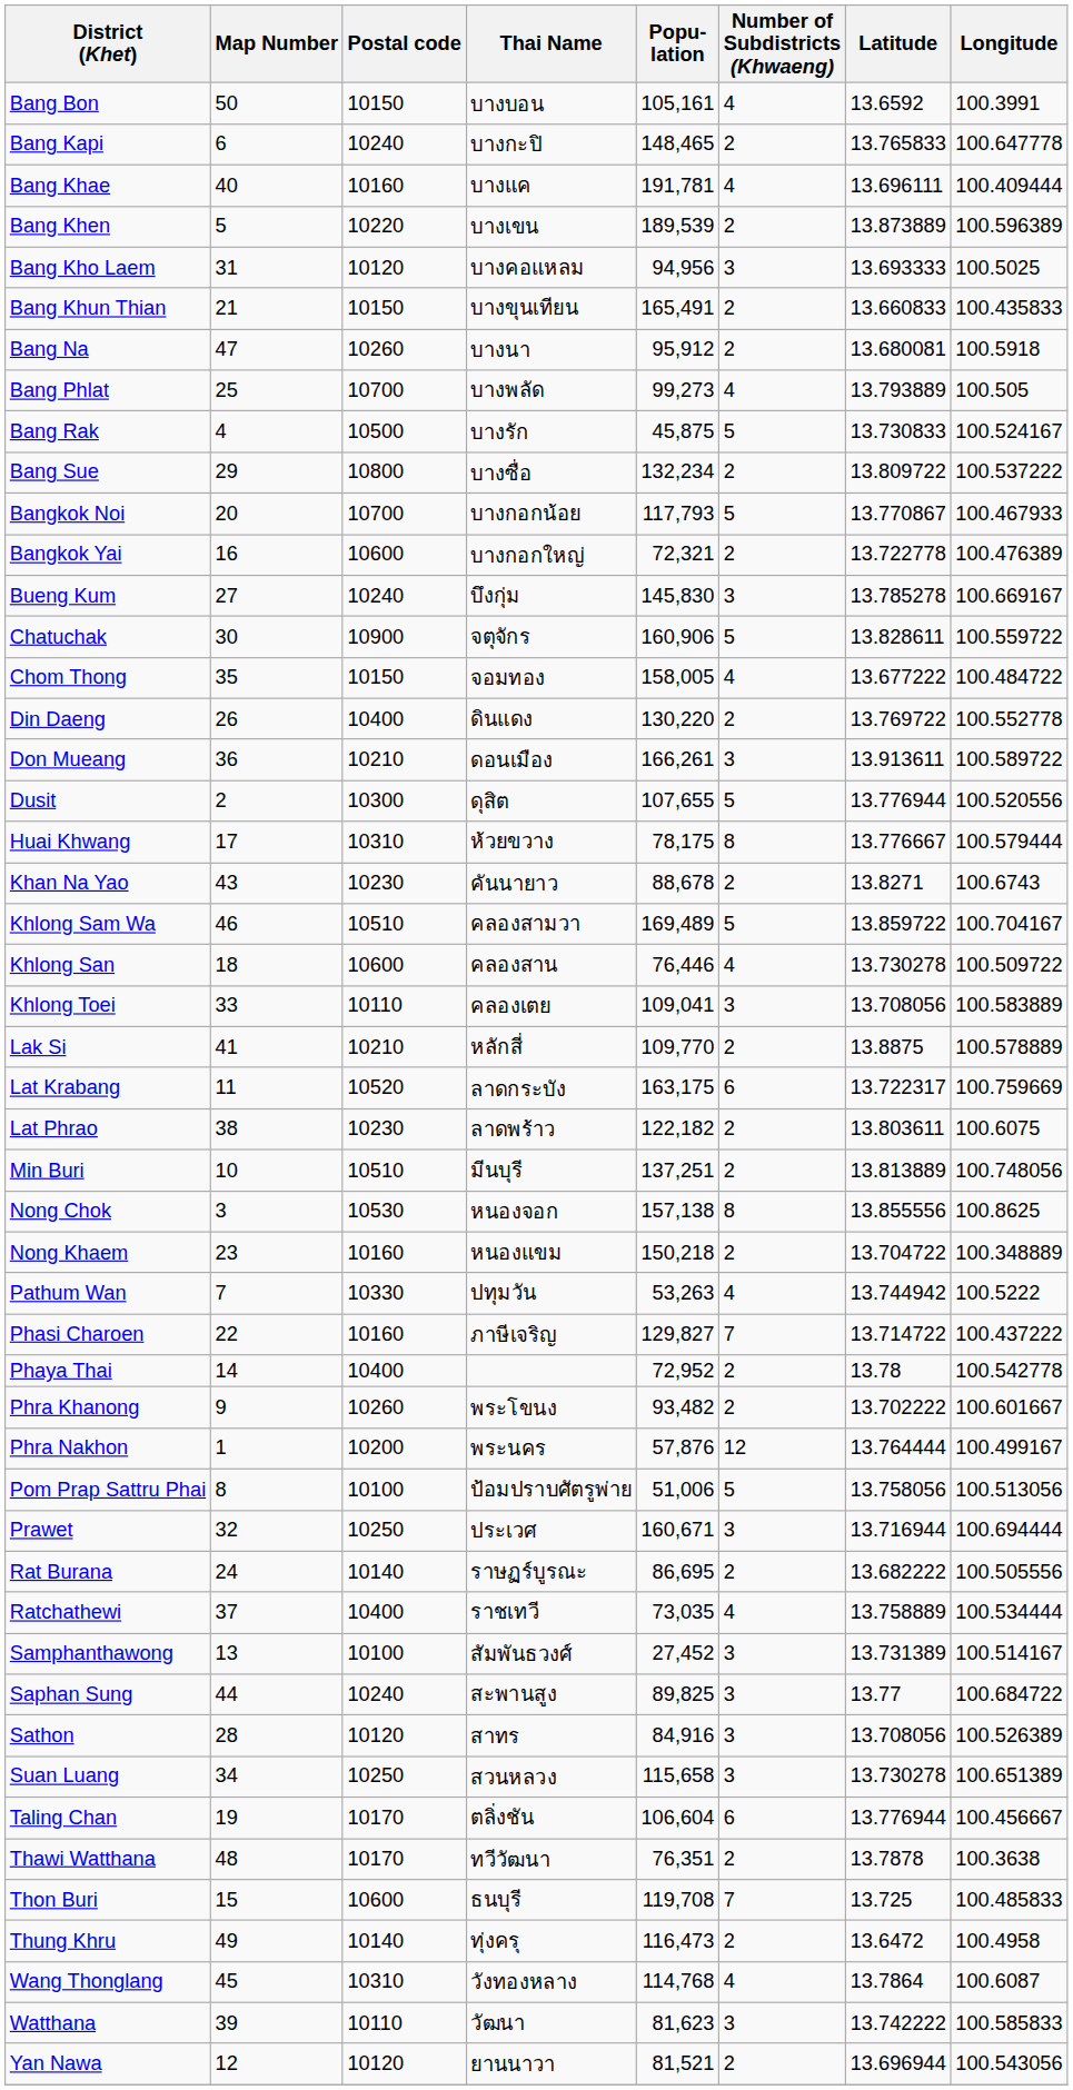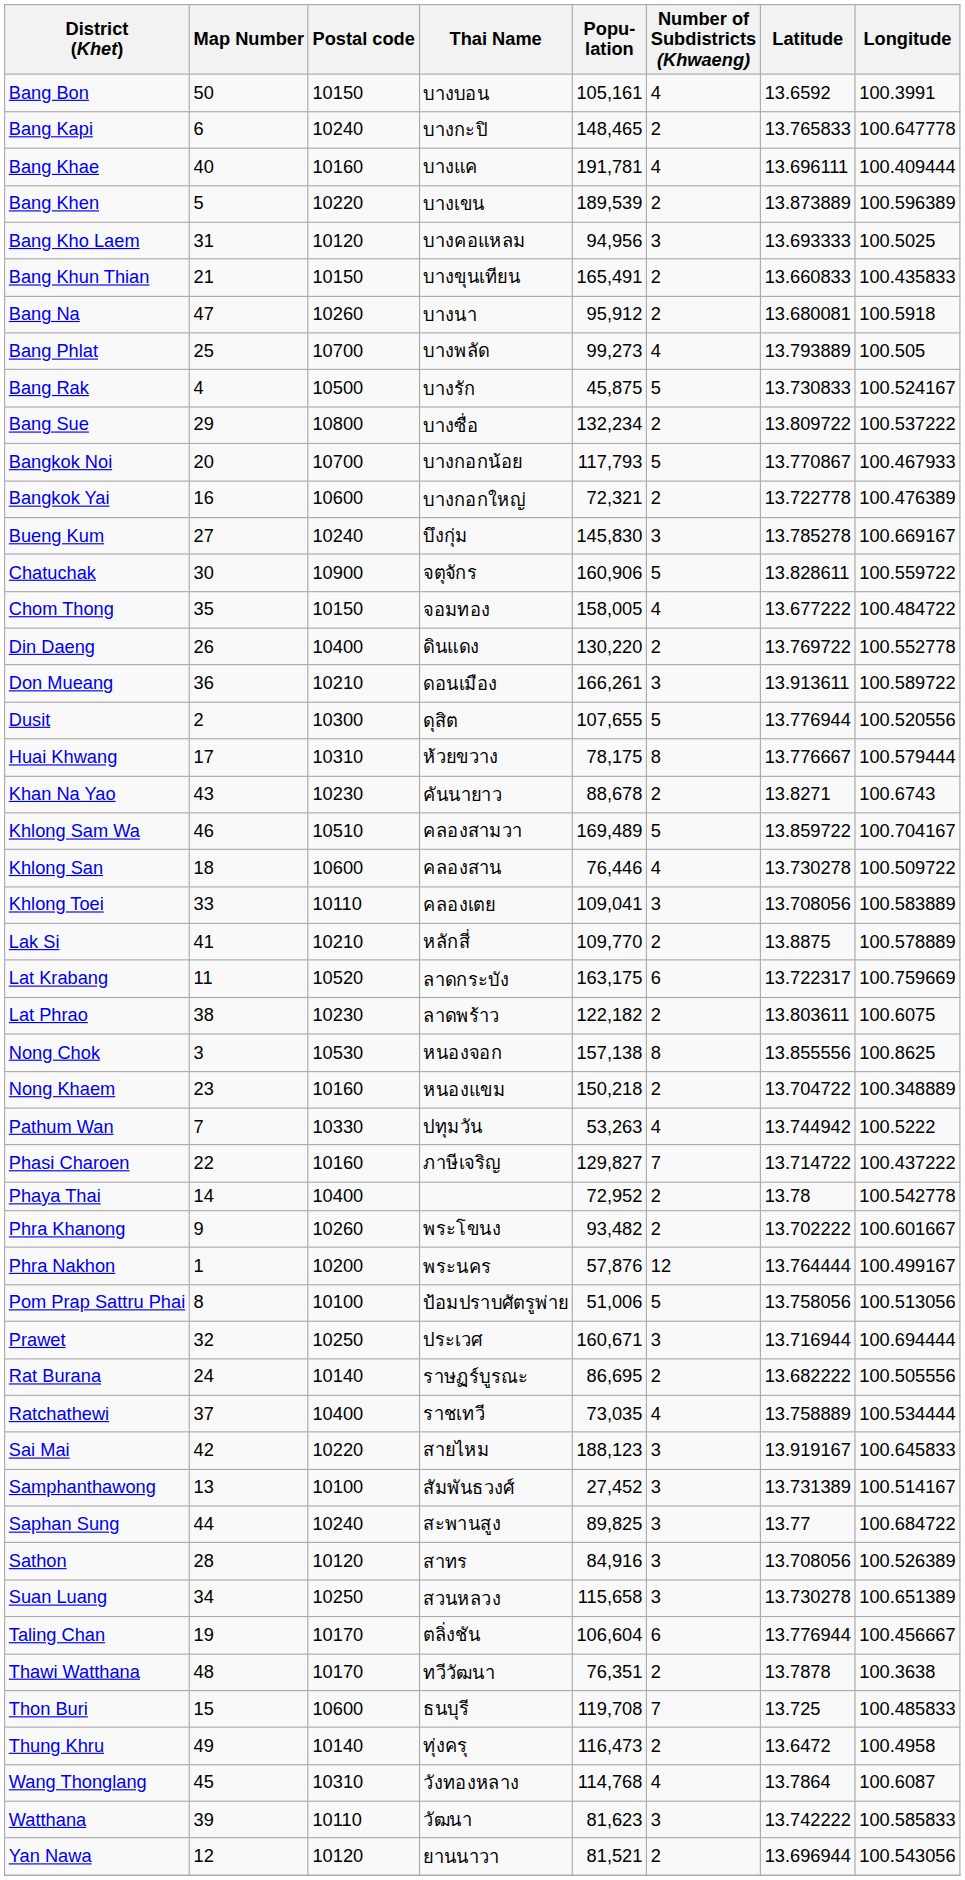- row: Min Buri | 10 | 10510 | มีนบุรี | 137,251 | 2 | 13.813889 | 100.748056
+ row: Sai Mai | 42 | 10220 | สายไหม | 188,123 | 3 | 13.919167 | 100.645833
